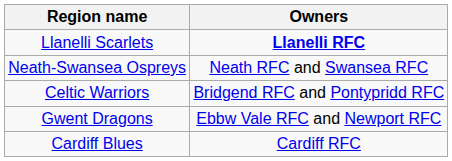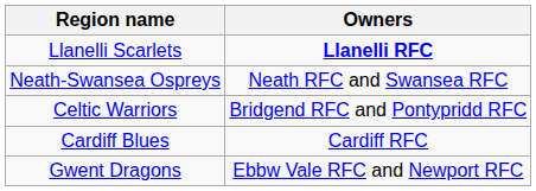rows swapped: Cardiff Blues <-> Gwent Dragons
